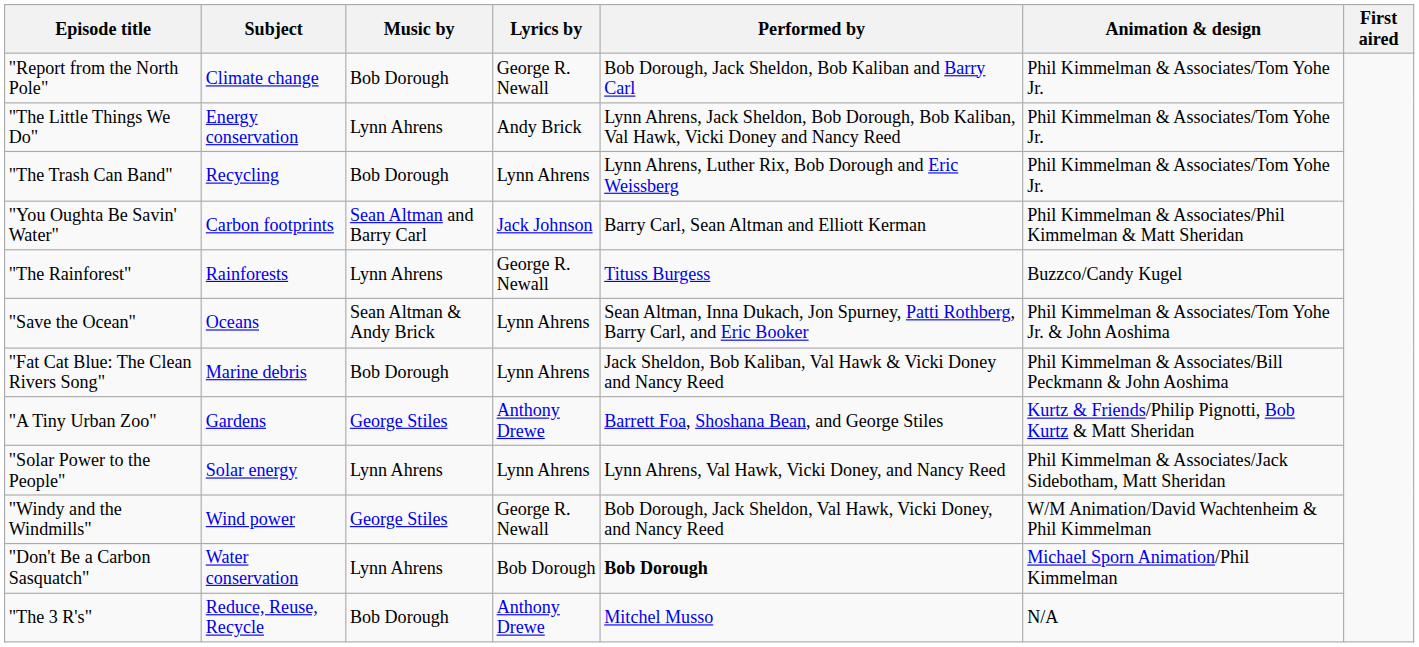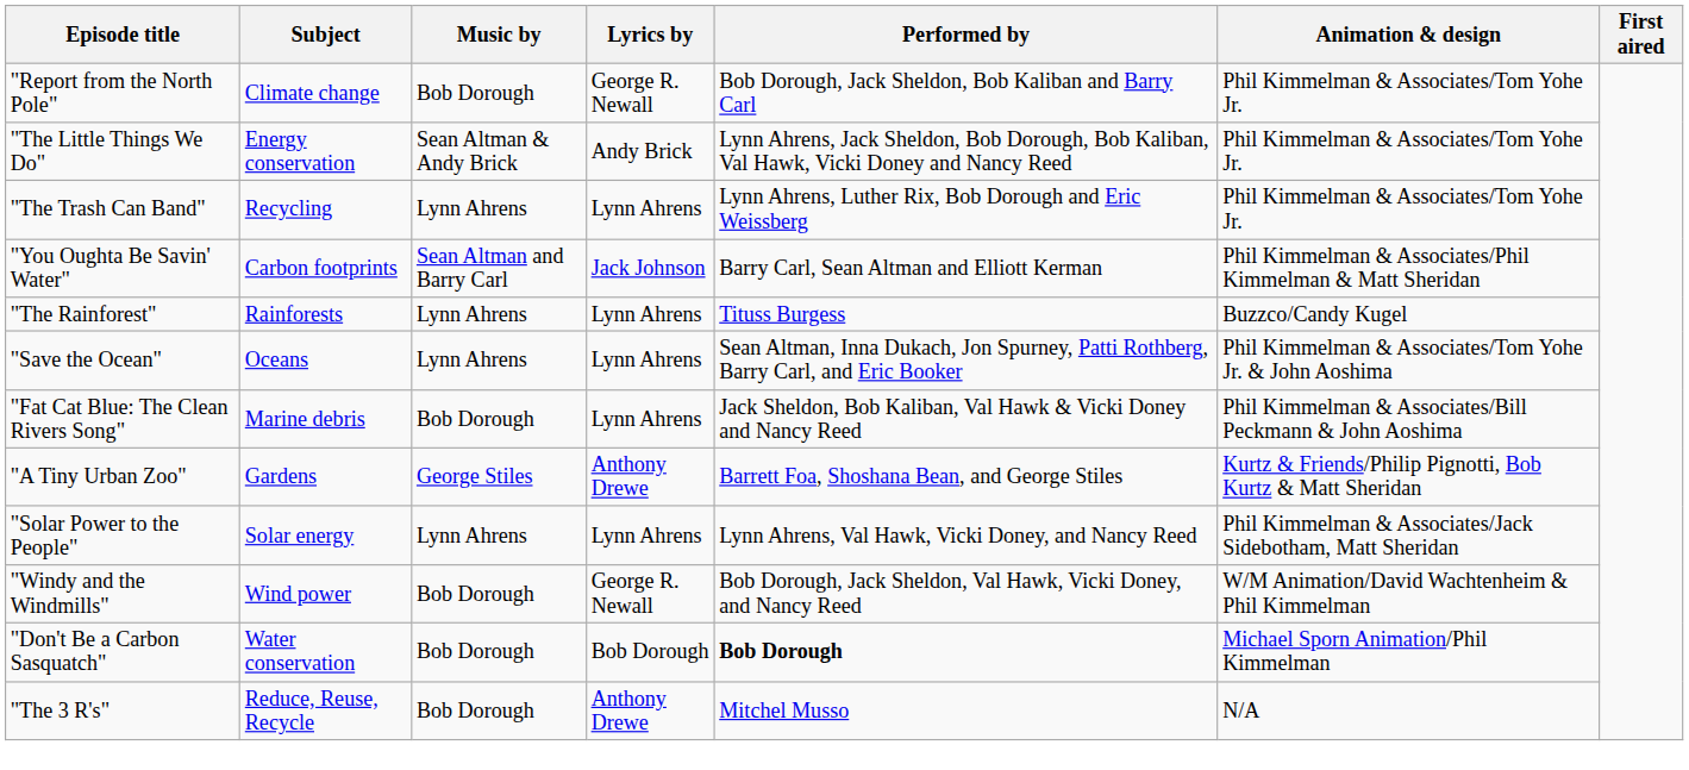"The Little Things We Do" | Music by: Lynn Ahrens -> Sean Altman & Andy Brick
"The Trash Can Band" | Music by: Bob Dorough -> Lynn Ahrens
"The Rainforest" | Lyrics by: George R. Newall -> Lynn Ahrens
"Save the Ocean" | Music by: Sean Altman & Andy Brick -> Lynn Ahrens
"Windy and the Windmills" | Music by: George Stiles -> Bob Dorough
"Don't Be a Carbon Sasquatch" | Music by: Lynn Ahrens -> Bob Dorough
